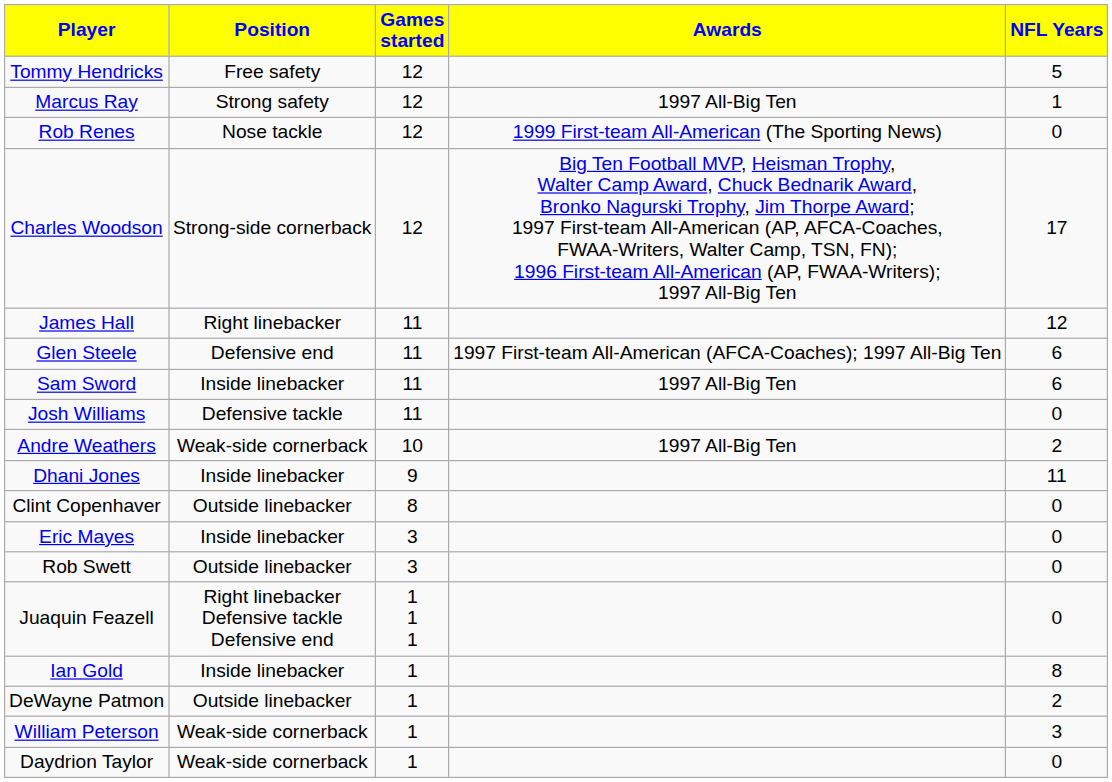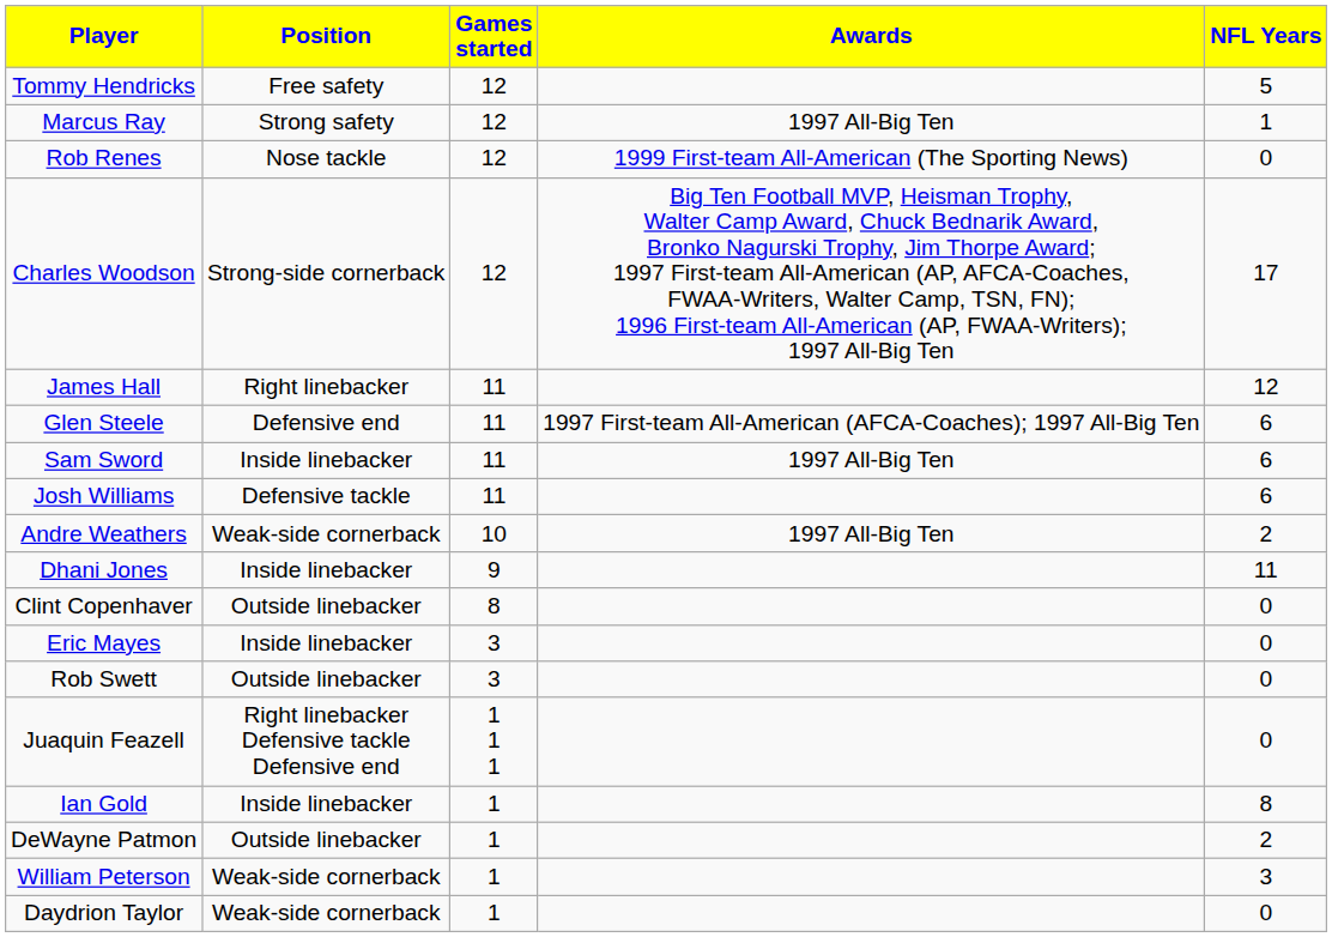Josh Williams | NFL Years: 0 -> 6
